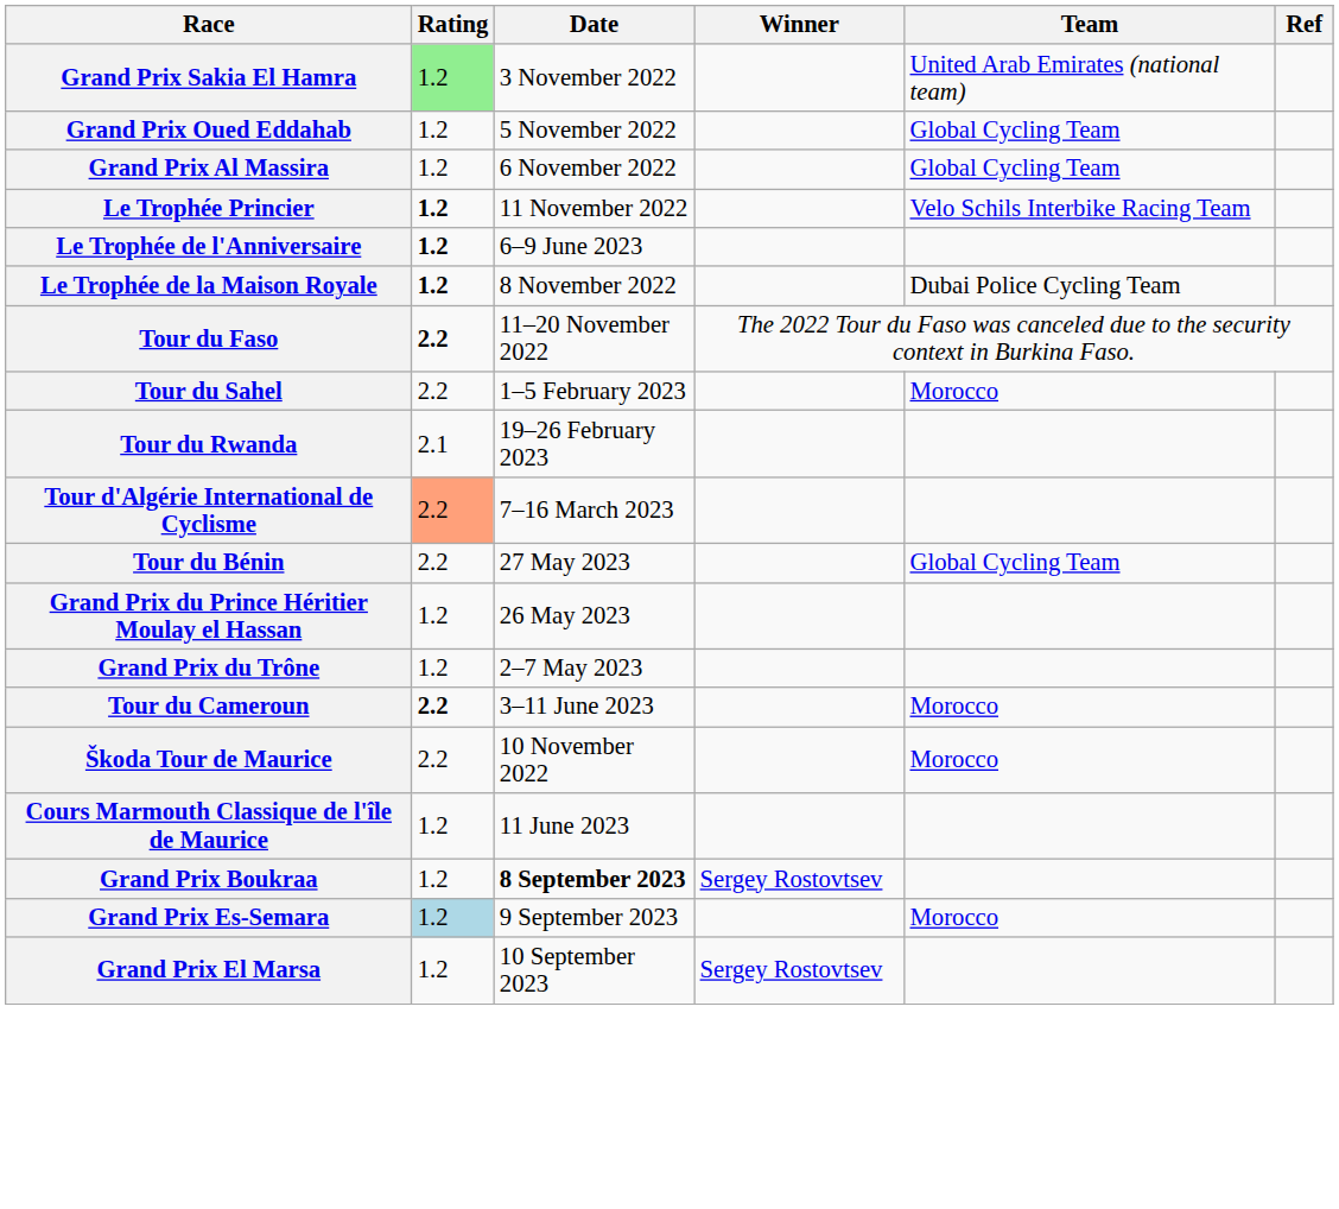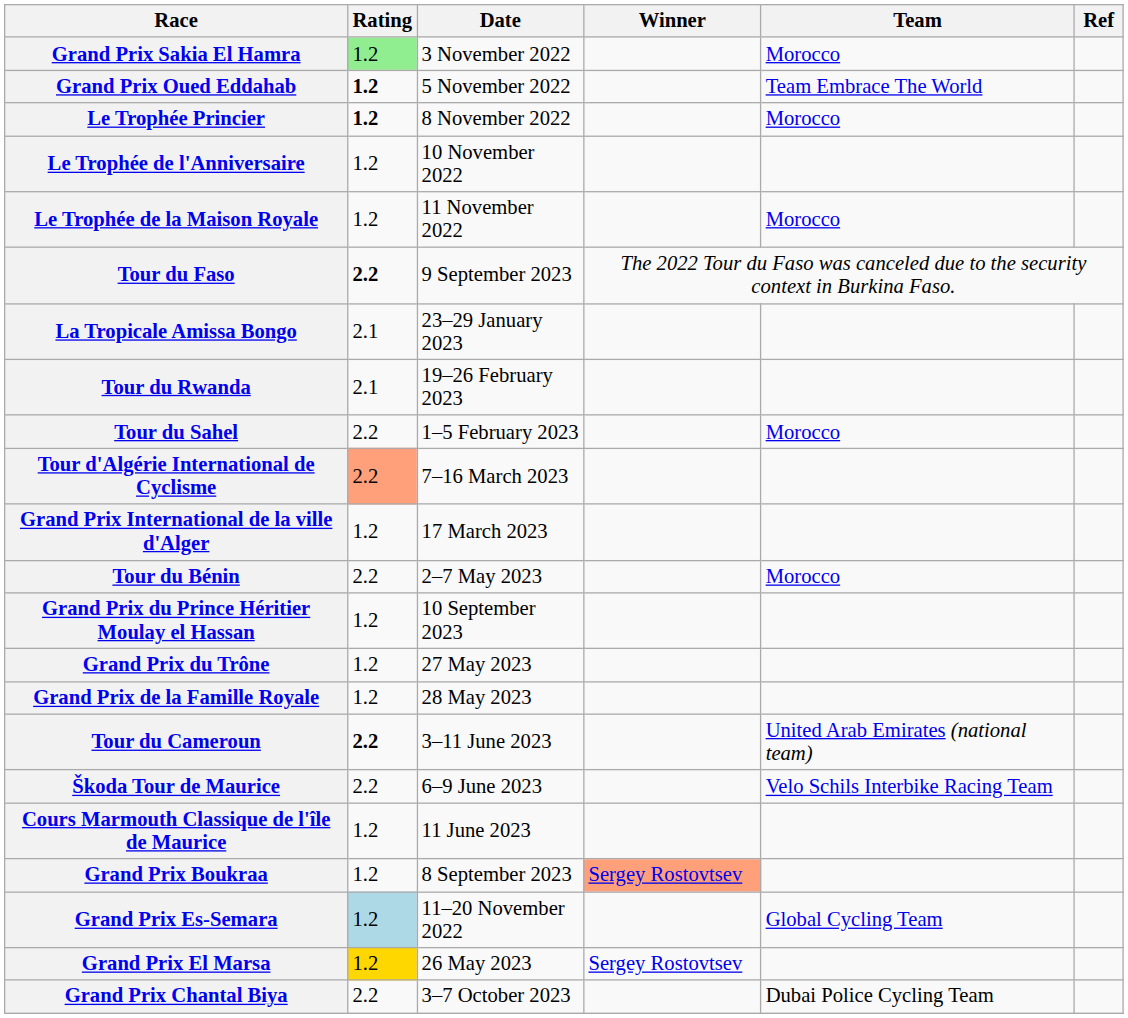Grand Prix Sakia El Hamra | Team: United Arab Emirates (national team) -> Morocco
Grand Prix Oued Eddahab | Rating: normal -> bold
Grand Prix Oued Eddahab | Team: Global Cycling Team -> Team Embrace The World
- row: Grand Prix Al Massira | 1.2 | 6 November 2022 | Global Cycling Team
Le Trophée Princier | Date: 11 November 2022 -> 8 November 2022
Le Trophée Princier | Team: Velo Schils Interbike Racing Team -> Morocco
Le Trophée de l'Anniversaire | Rating: bold -> normal
Le Trophée de l'Anniversaire | Date: 6–9 June 2023 -> 10 November 2022
Le Trophée de la Maison Royale | Rating: bold -> normal
Le Trophée de la Maison Royale | Date: 8 November 2022 -> 11 November 2022
Le Trophée de la Maison Royale | Team: Dubai Police Cycling Team -> Morocco
Tour du Faso | Date: 11–20 November 2022 -> 9 September 2023
+ row: La Tropicale Amissa Bongo | 2.1 | 23–29 January 2023
rows swapped: Tour du Sahel <-> Tour du Rwanda
+ row: Grand Prix International de la ville d'Alger | 1.2 | 17 March 2023
Tour du Bénin | Date: 27 May 2023 -> 2–7 May 2023
Tour du Bénin | Team: Global Cycling Team -> Morocco
Grand Prix du Prince Héritier Moulay el Hassan | Date: 26 May 2023 -> 10 September 2023
Grand Prix du Trône | Date: 2–7 May 2023 -> 27 May 2023
+ row: Grand Prix de la Famille Royale | 1.2 | 28 May 2023
Tour du Cameroun | Team: Morocco -> United Arab Emirates (national team)
Škoda Tour de Maurice | Date: 10 November 2022 -> 6–9 June 2023
Škoda Tour de Maurice | Team: Morocco -> Velo Schils Interbike Racing Team
Grand Prix Boukraa | Date: bold -> normal
Grand Prix Boukraa | Winner: no background -> lightsalmon background
Grand Prix Es-Semara | Date: 9 September 2023 -> 11–20 November 2022
Grand Prix Es-Semara | Team: Morocco -> Global Cycling Team
Grand Prix El Marsa | Rating: no background -> gold background
Grand Prix El Marsa | Date: 10 September 2023 -> 26 May 2023
+ row: Grand Prix Chantal Biya | 2.2 | 3–7 October 2023 | Dubai Police Cycling Team
